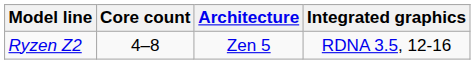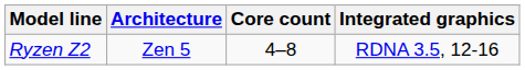columns swapped: Architecture <-> Core count
